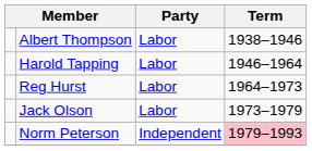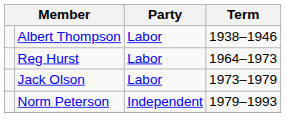- row: Harold Tapping | Labor | 1946–1964
Norm Peterson | Term: pink background -> no background
